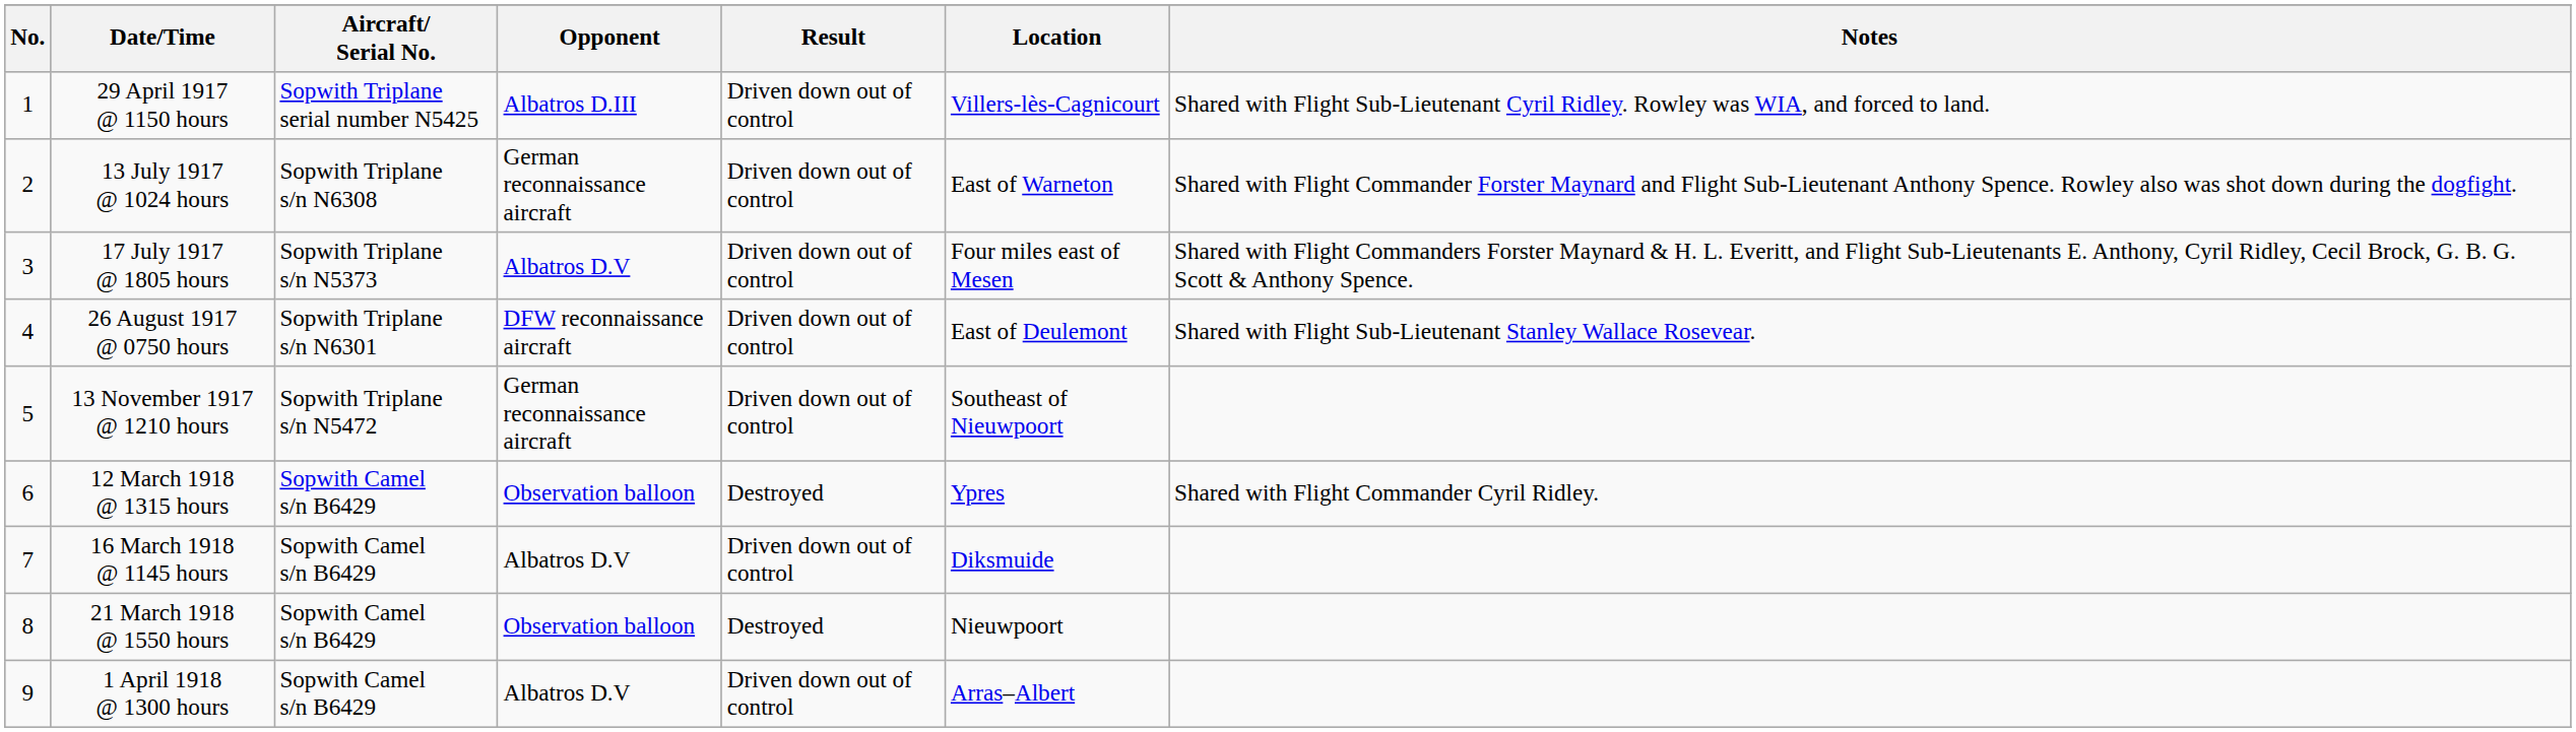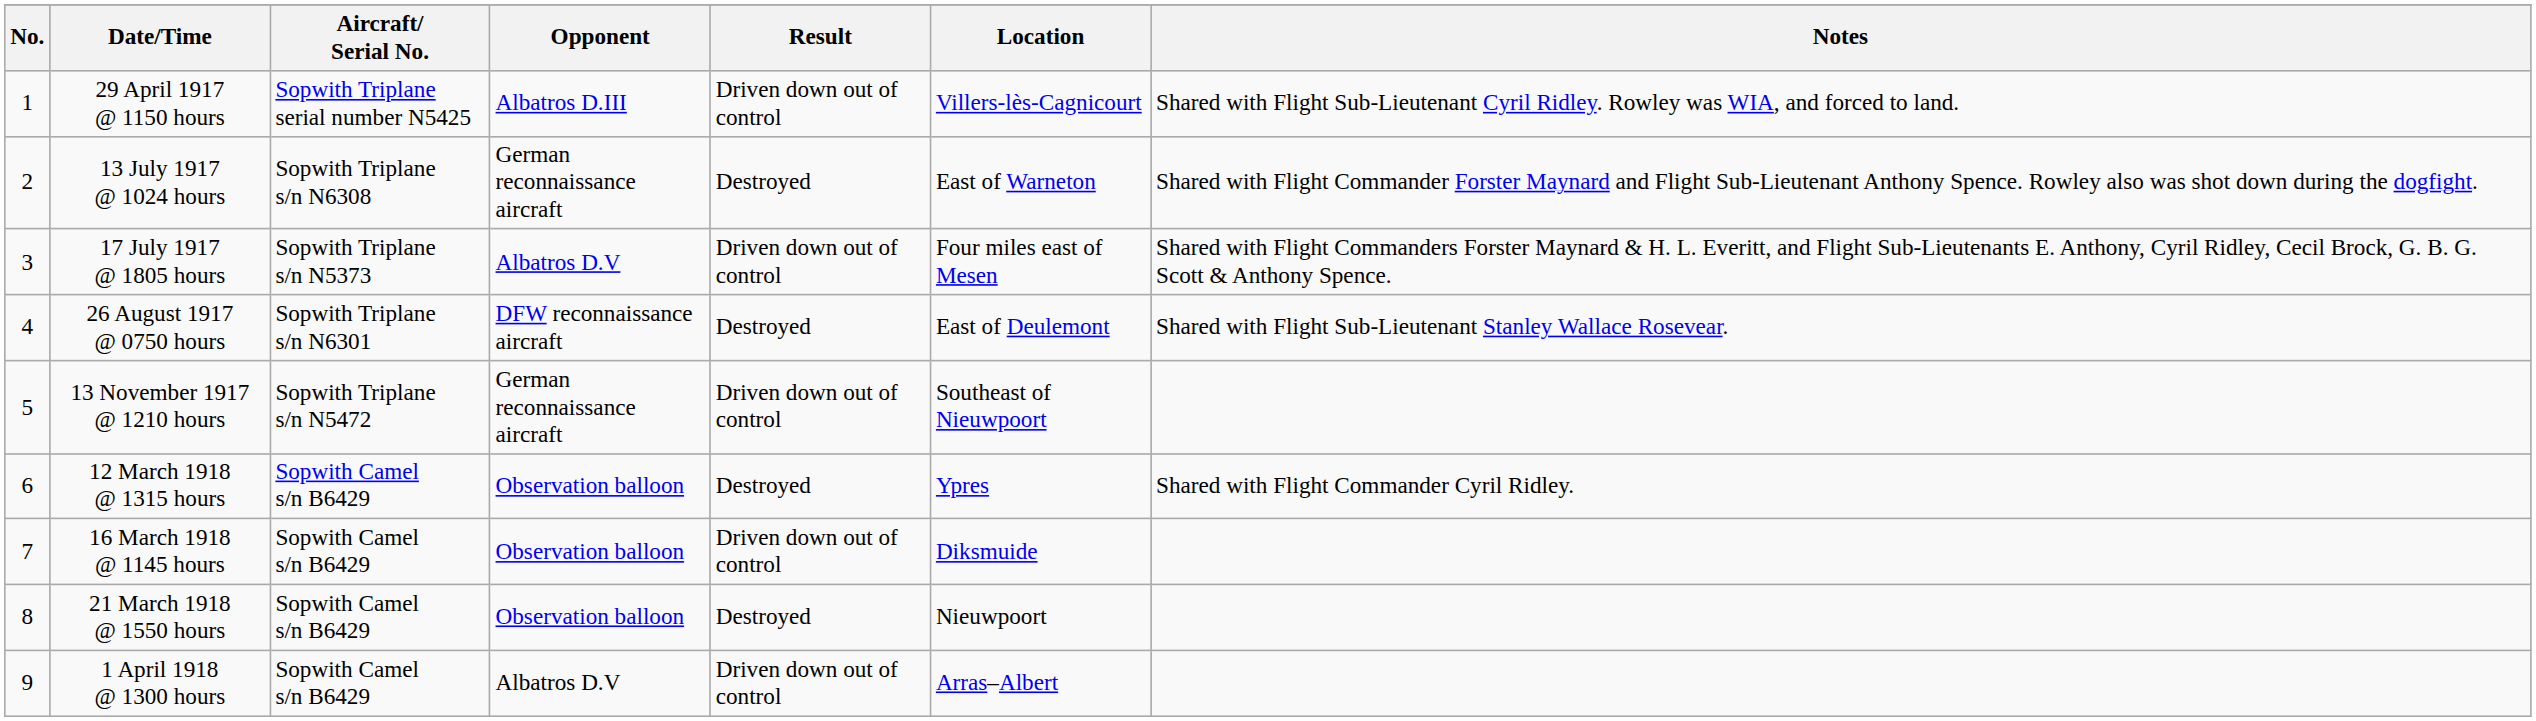13 July 1917 @ 1024 hours | Result: Driven down out of control -> Destroyed
26 August 1917 @ 0750 hours | Result: Driven down out of control -> Destroyed
16 March 1918 @ 1145 hours | Opponent: Albatros D.V -> Observation balloon
